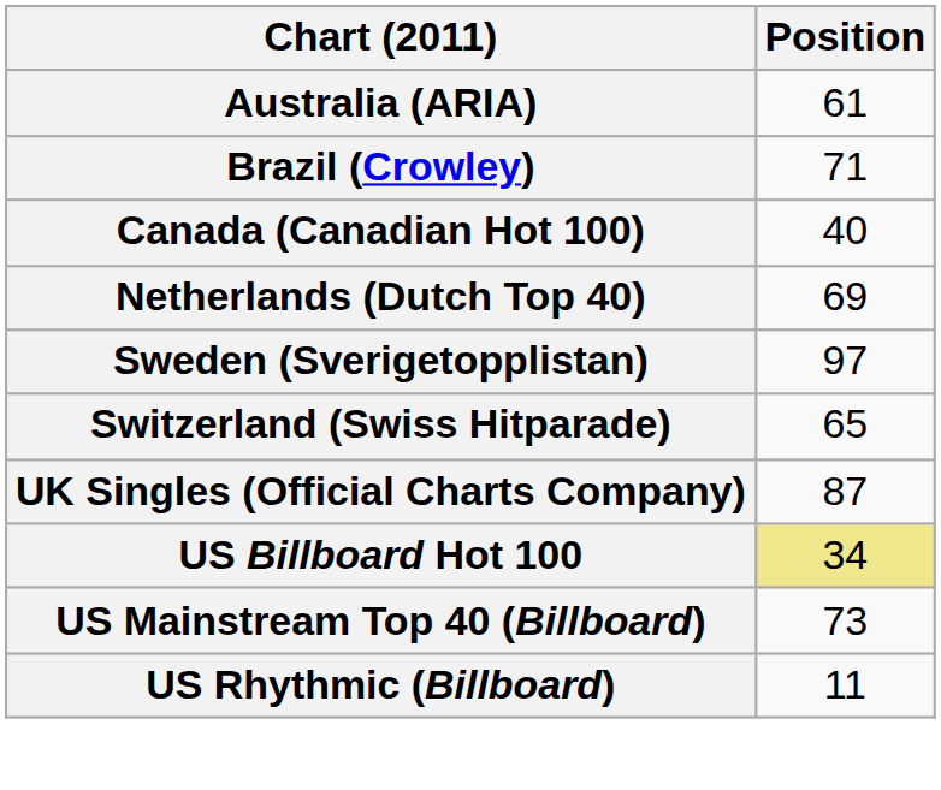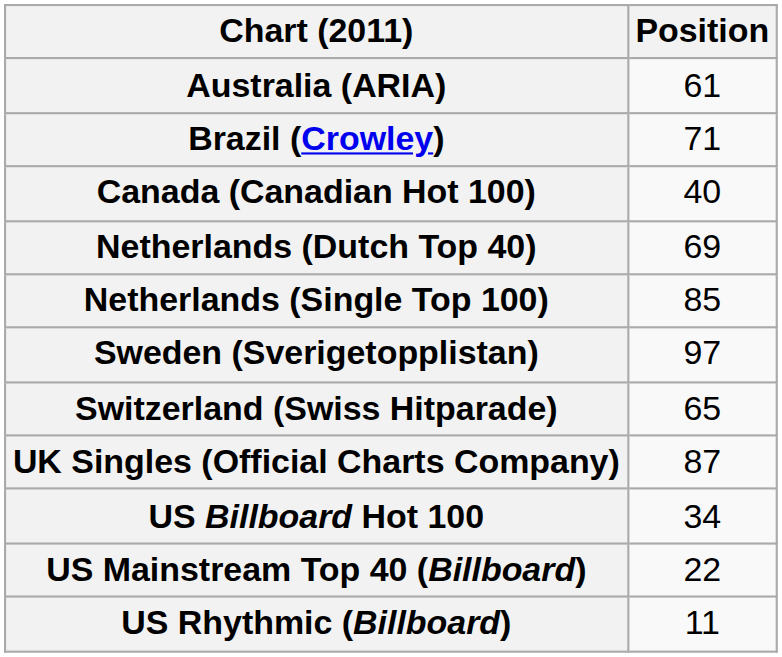+ row: Netherlands (Single Top 100) | 85
US Billboard Hot 100 | Position: khaki background -> no background
US Mainstream Top 40 (Billboard) | Position: 73 -> 22
